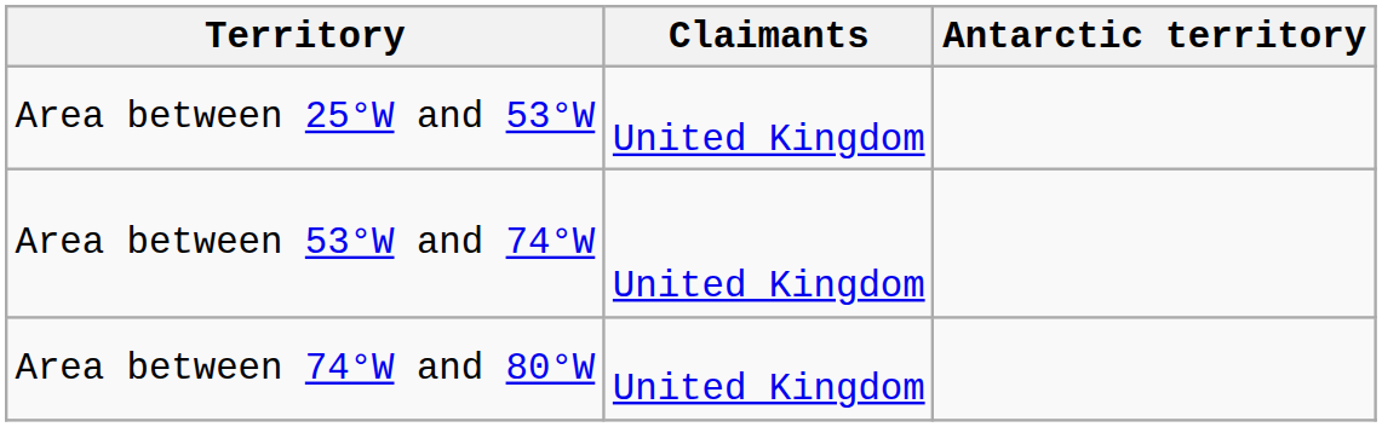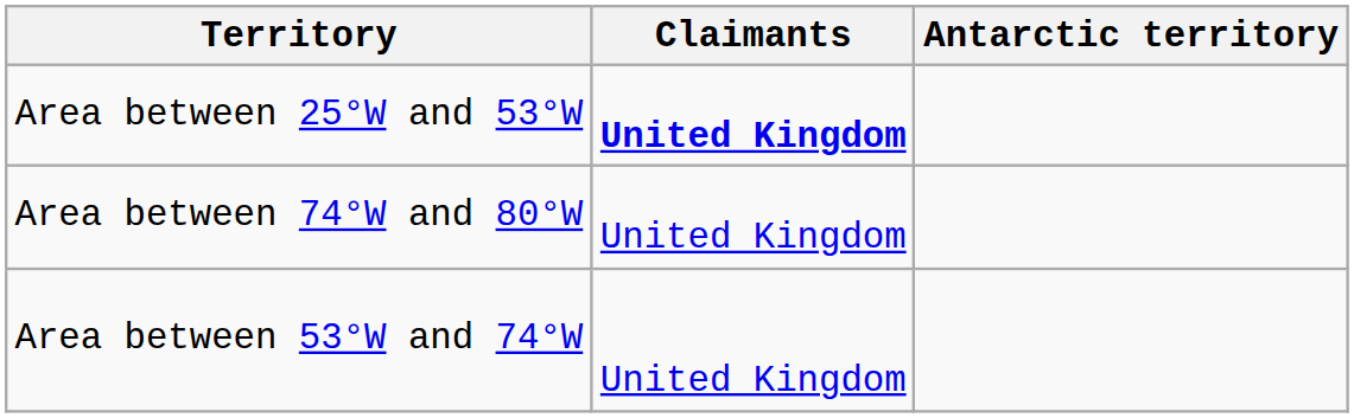Area between 25°W and 53°W | Claimants: normal -> bold
rows swapped: Area between 53°W and 74°W <-> Area between 74°W and 80°W
